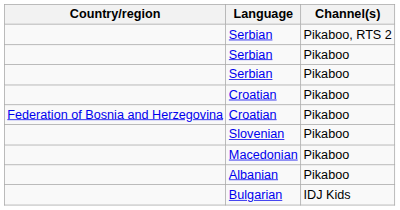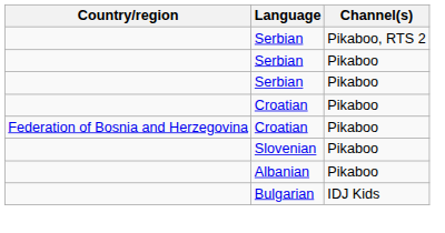- row: Macedonian | Pikaboo
